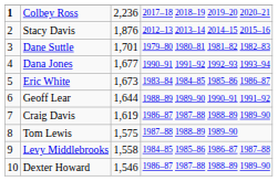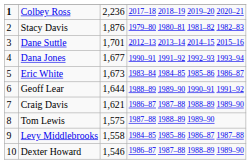Stacy Davis | column 4: 2012–13 2013–14 2014–15 2015–16 -> 1979–80 1980–81 1981–82 1982–83
Dane Suttle | column 4: 1979–80 1980–81 1981–82 1982–83 -> 2012–13 2013–14 2014–15 2015–16
Craig Davis | column 3: 1,619 -> 1,621
